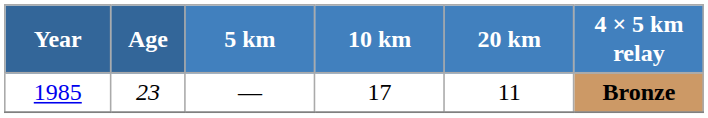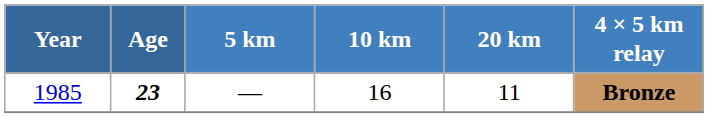1985 | Age: normal -> bold
1985 | 10 km: 17 -> 16
